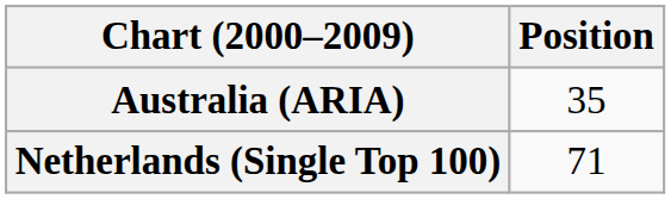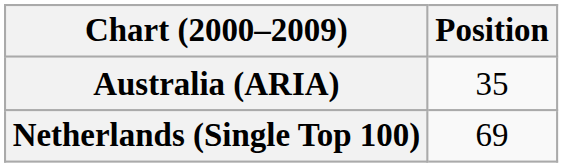Netherlands (Single Top 100) | Position: 71 -> 69
